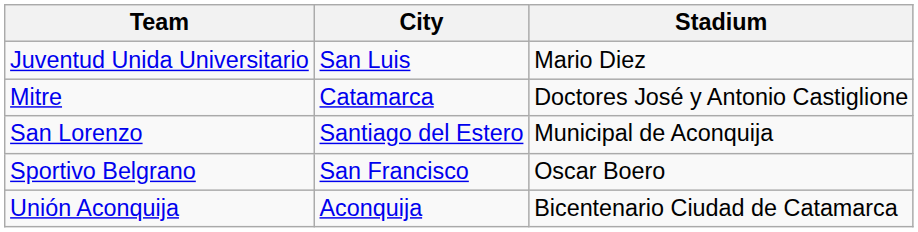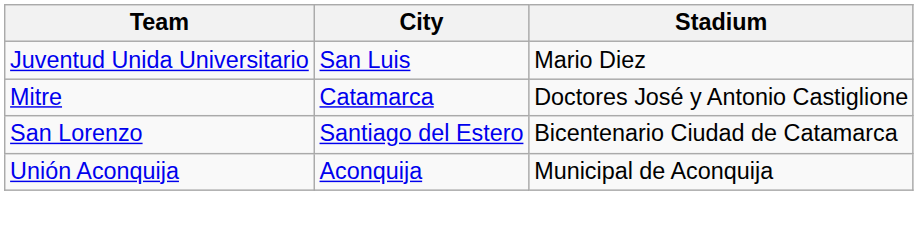San Lorenzo | Stadium: Municipal de Aconquija -> Bicentenario Ciudad de Catamarca
- row: Sportivo Belgrano | San Francisco | Oscar Boero
Unión Aconquija | Stadium: Bicentenario Ciudad de Catamarca -> Municipal de Aconquija
